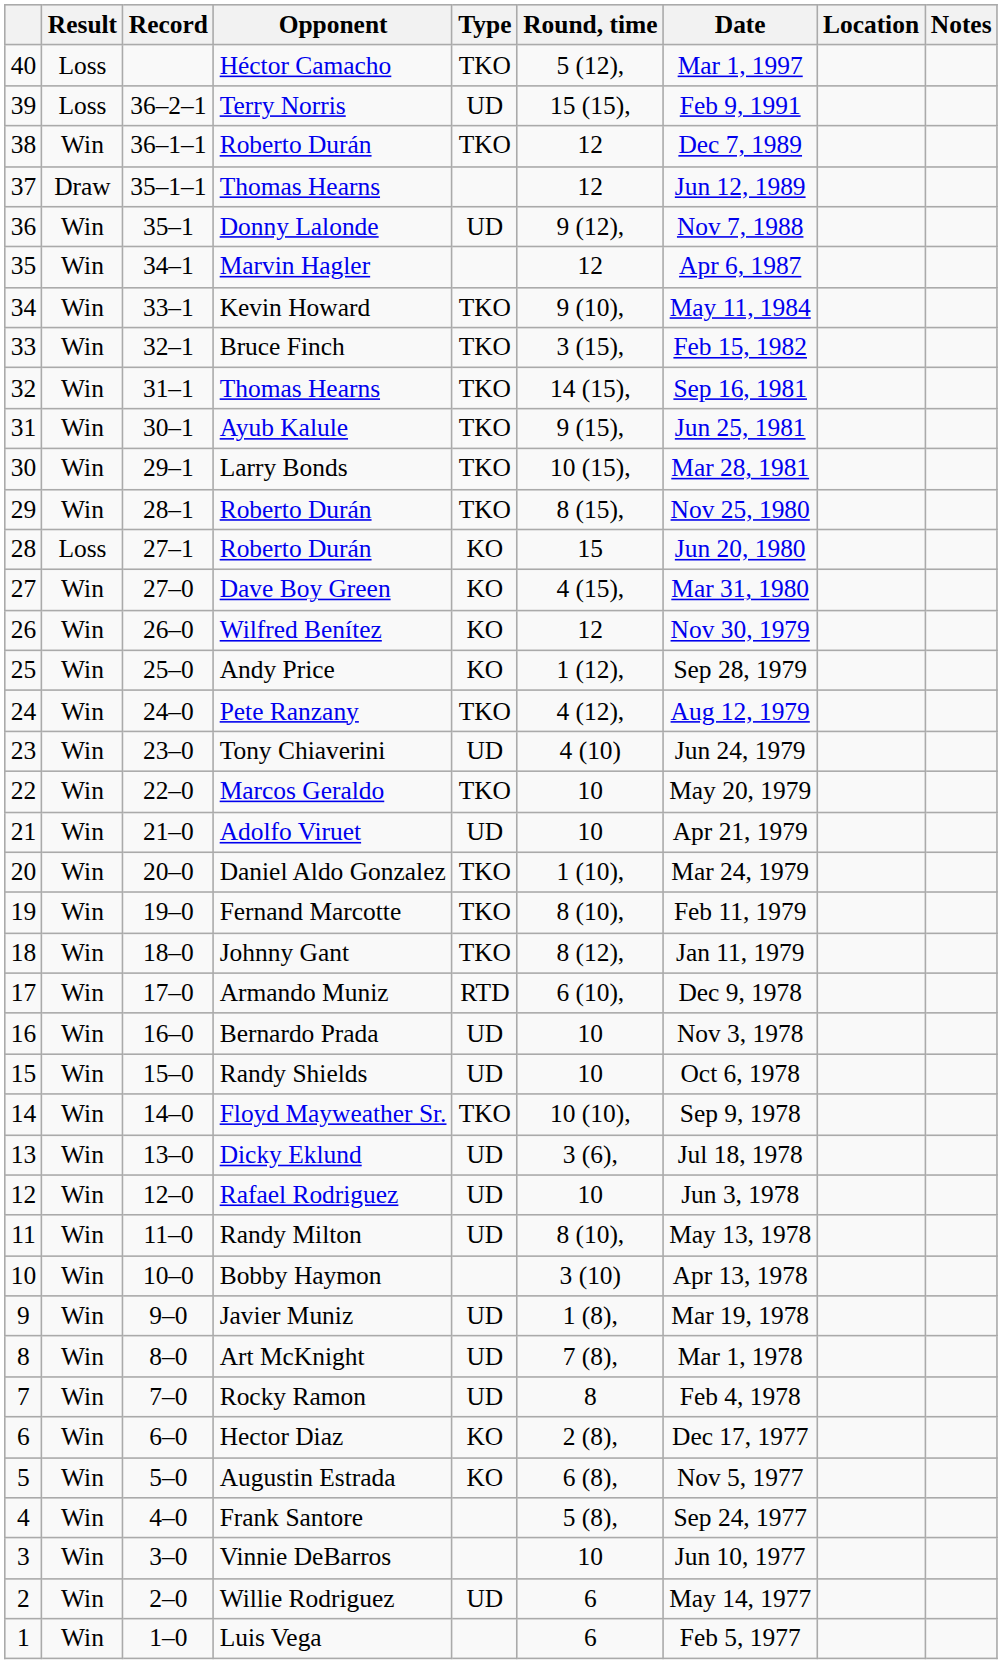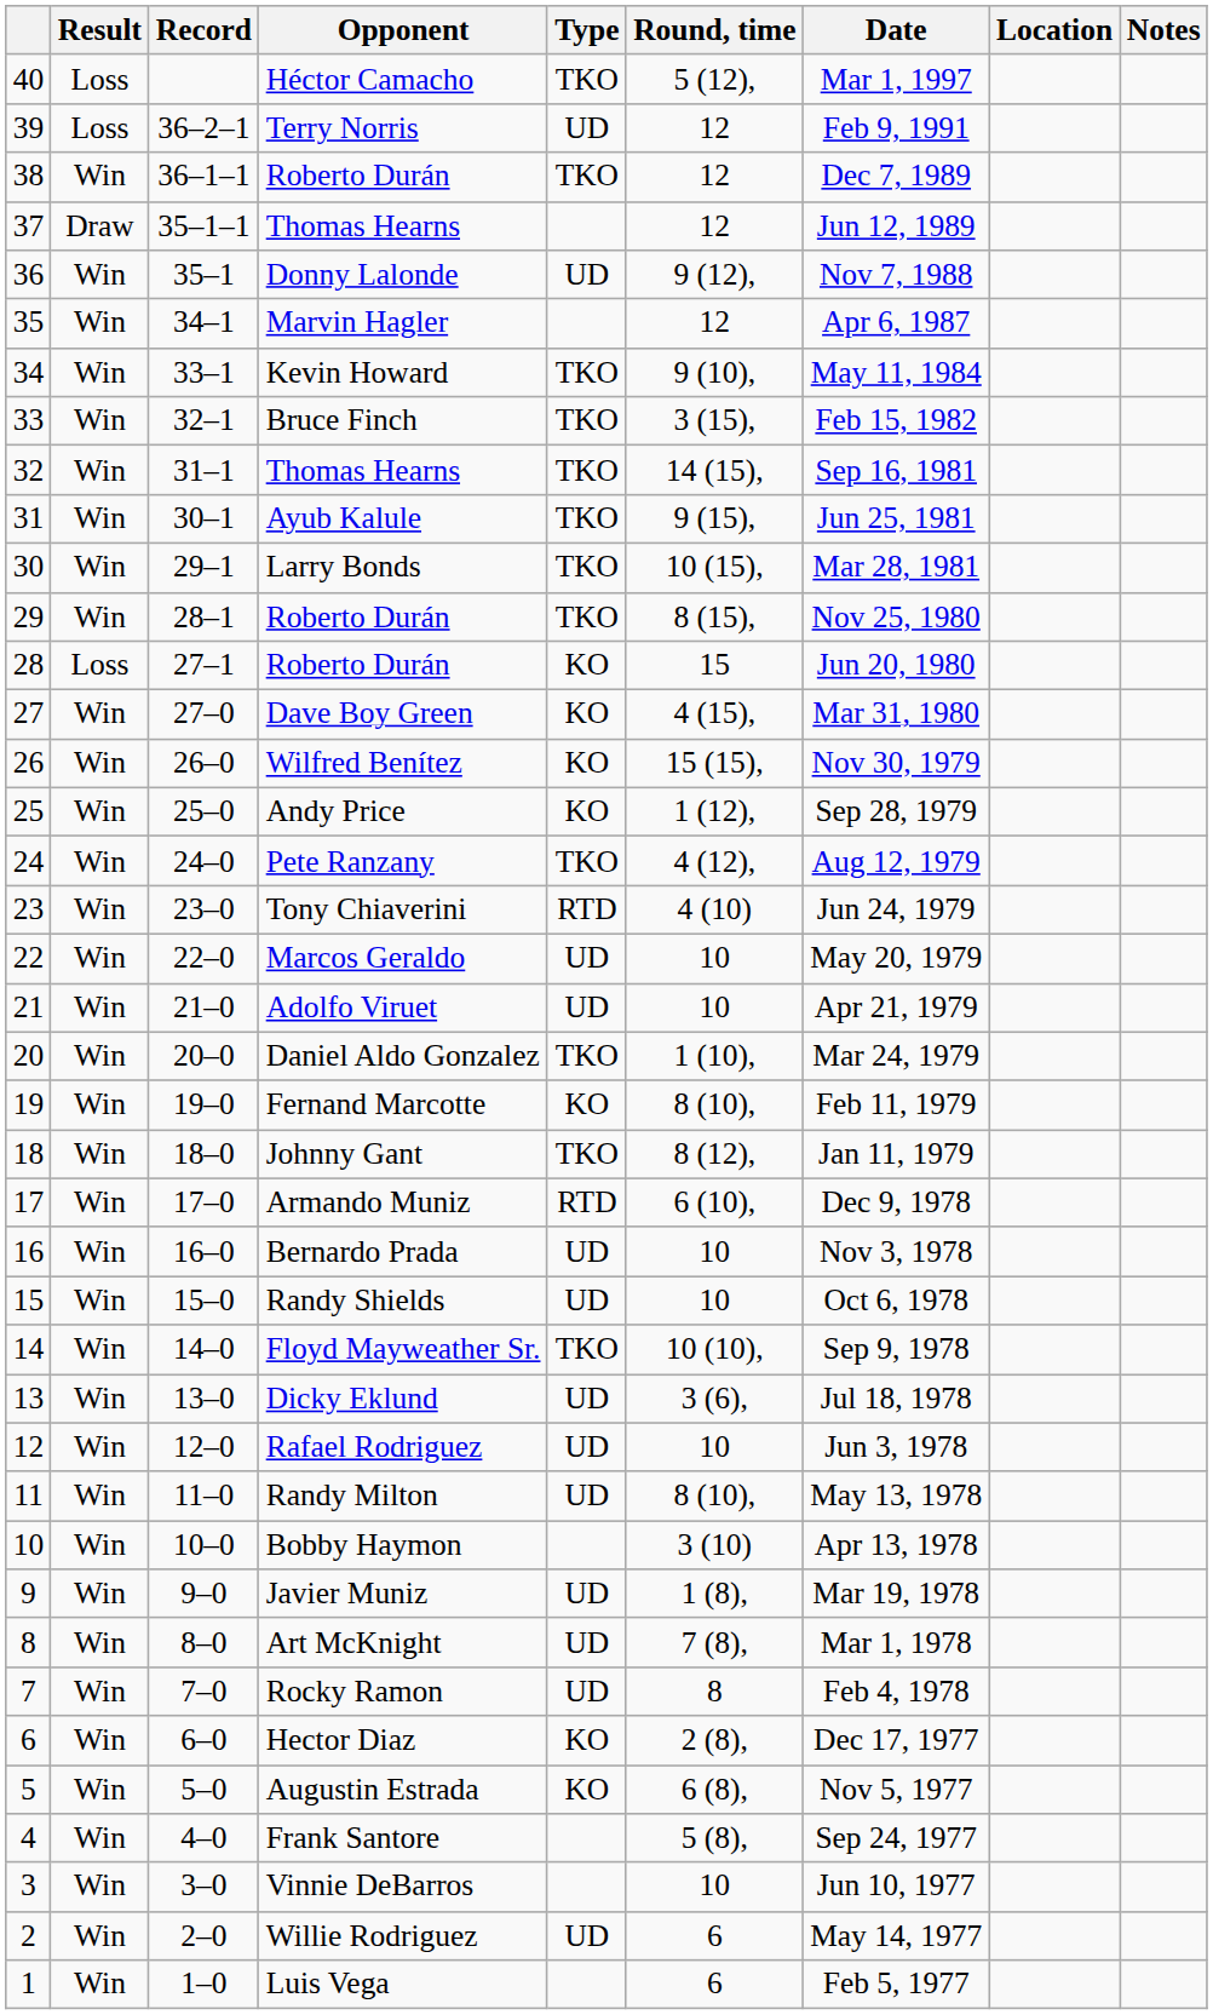Terry Norris | Round, time: 15 (15), -> 12
Wilfred Benítez | Round, time: 12 -> 15 (15),
Tony Chiaverini | Type: UD -> RTD
Marcos Geraldo | Type: TKO -> UD
Fernand Marcotte | Type: TKO -> KO
